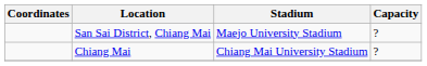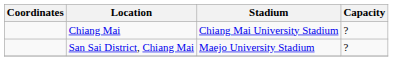rows swapped: San Sai District, Chiang Mai <-> Chiang Mai
